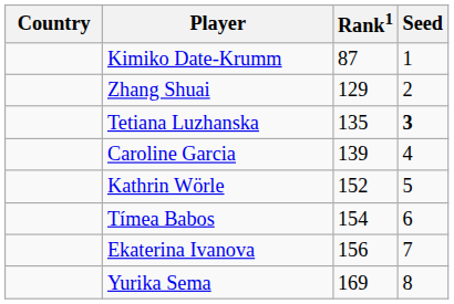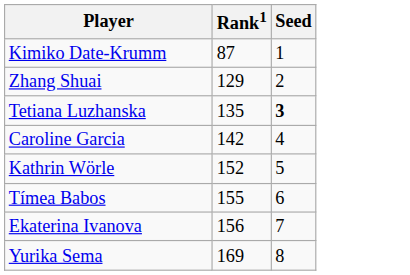- column: Country
Caroline Garcia | Rank1: 139 -> 142
Tímea Babos | Rank1: 154 -> 155
